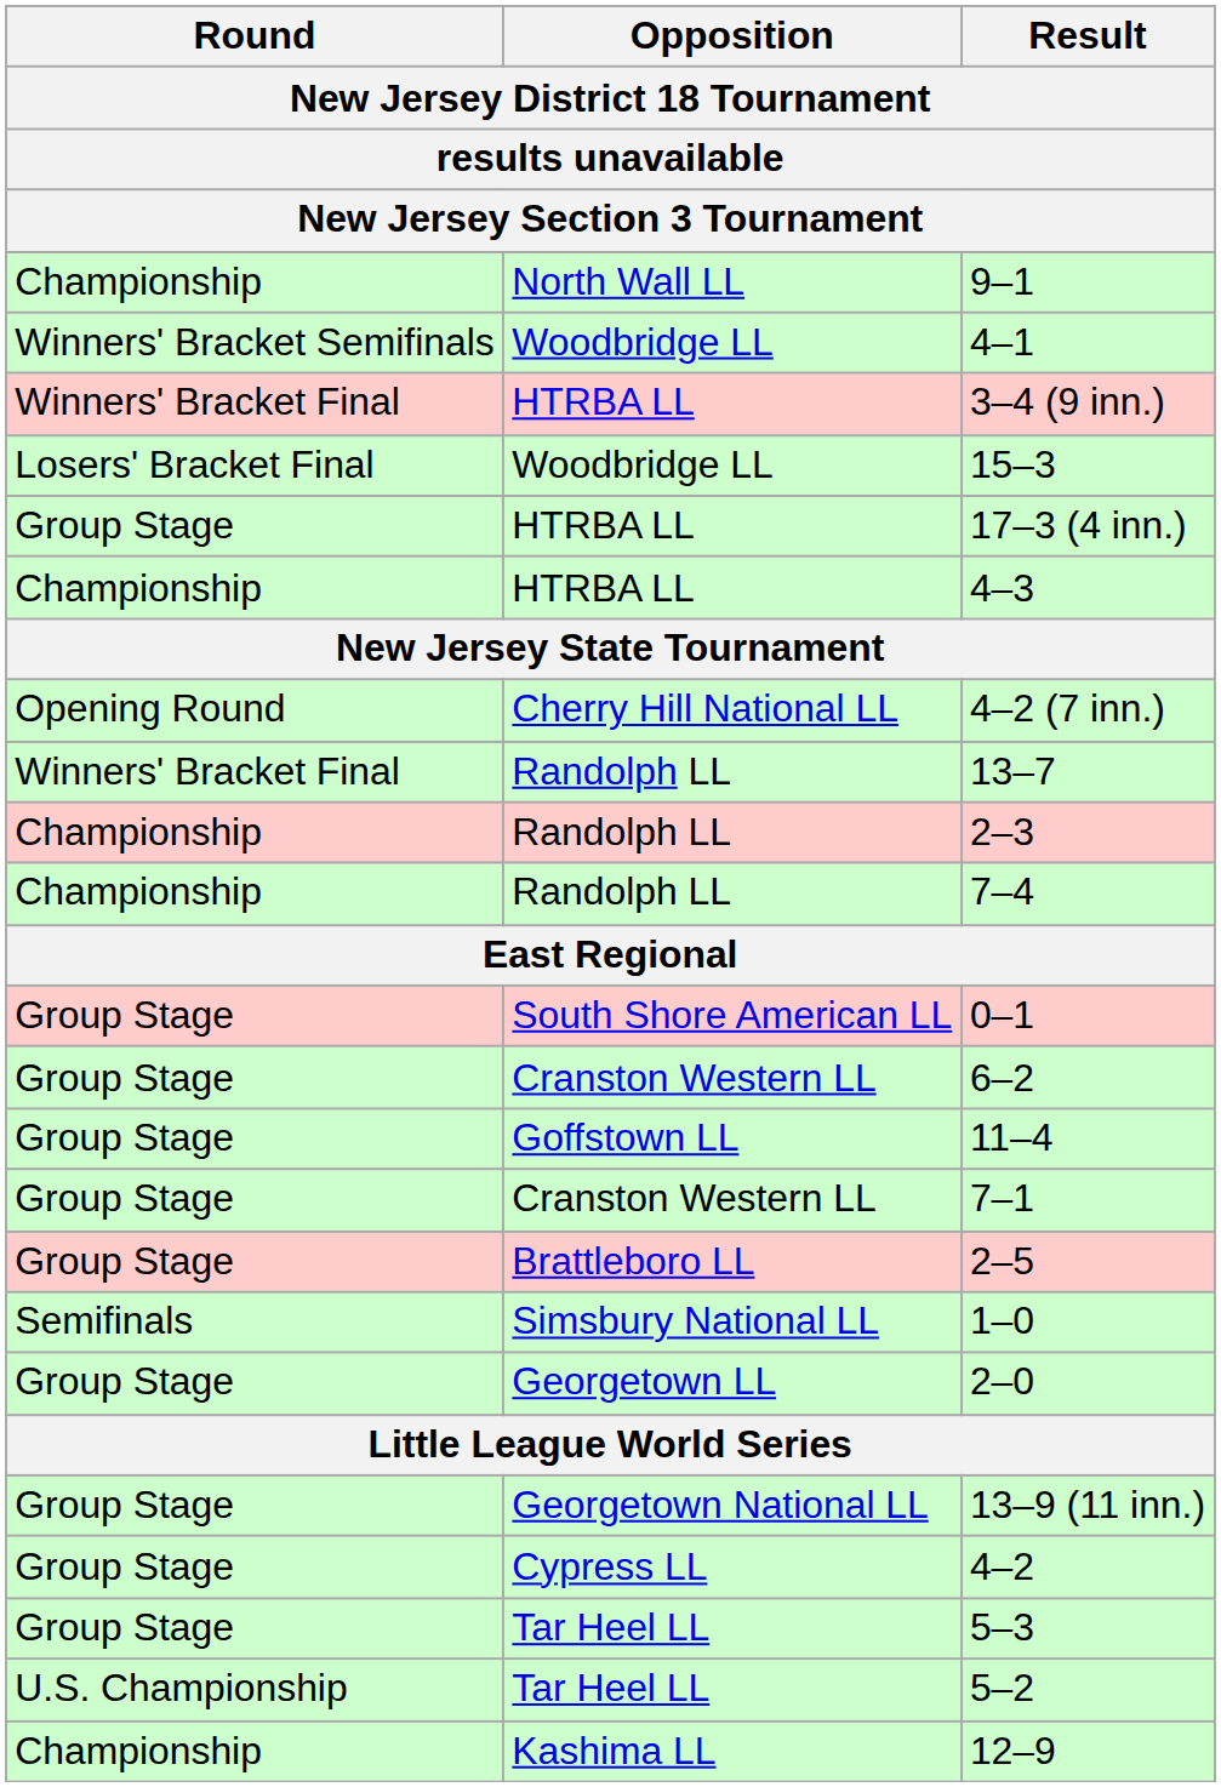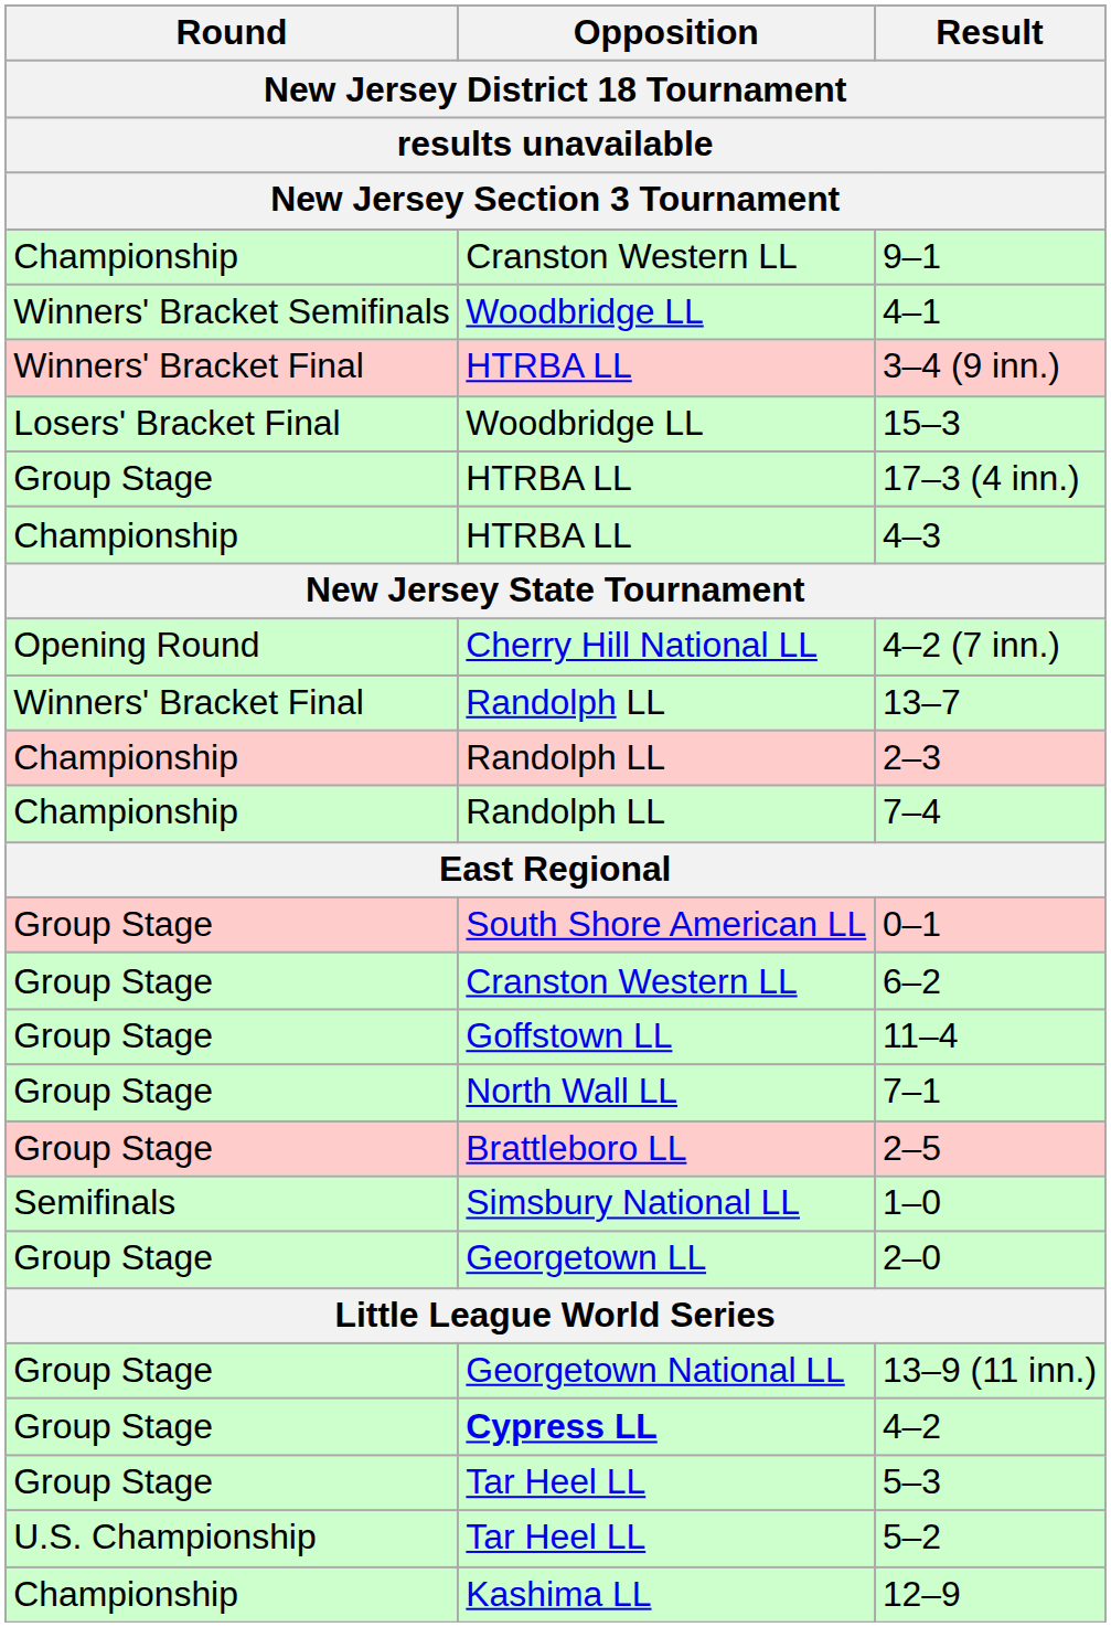9–1 | Opposition: North Wall LL -> Cranston Western LL
7–1 | Opposition: Cranston Western LL -> North Wall LL
4–2 | Opposition: normal -> bold
